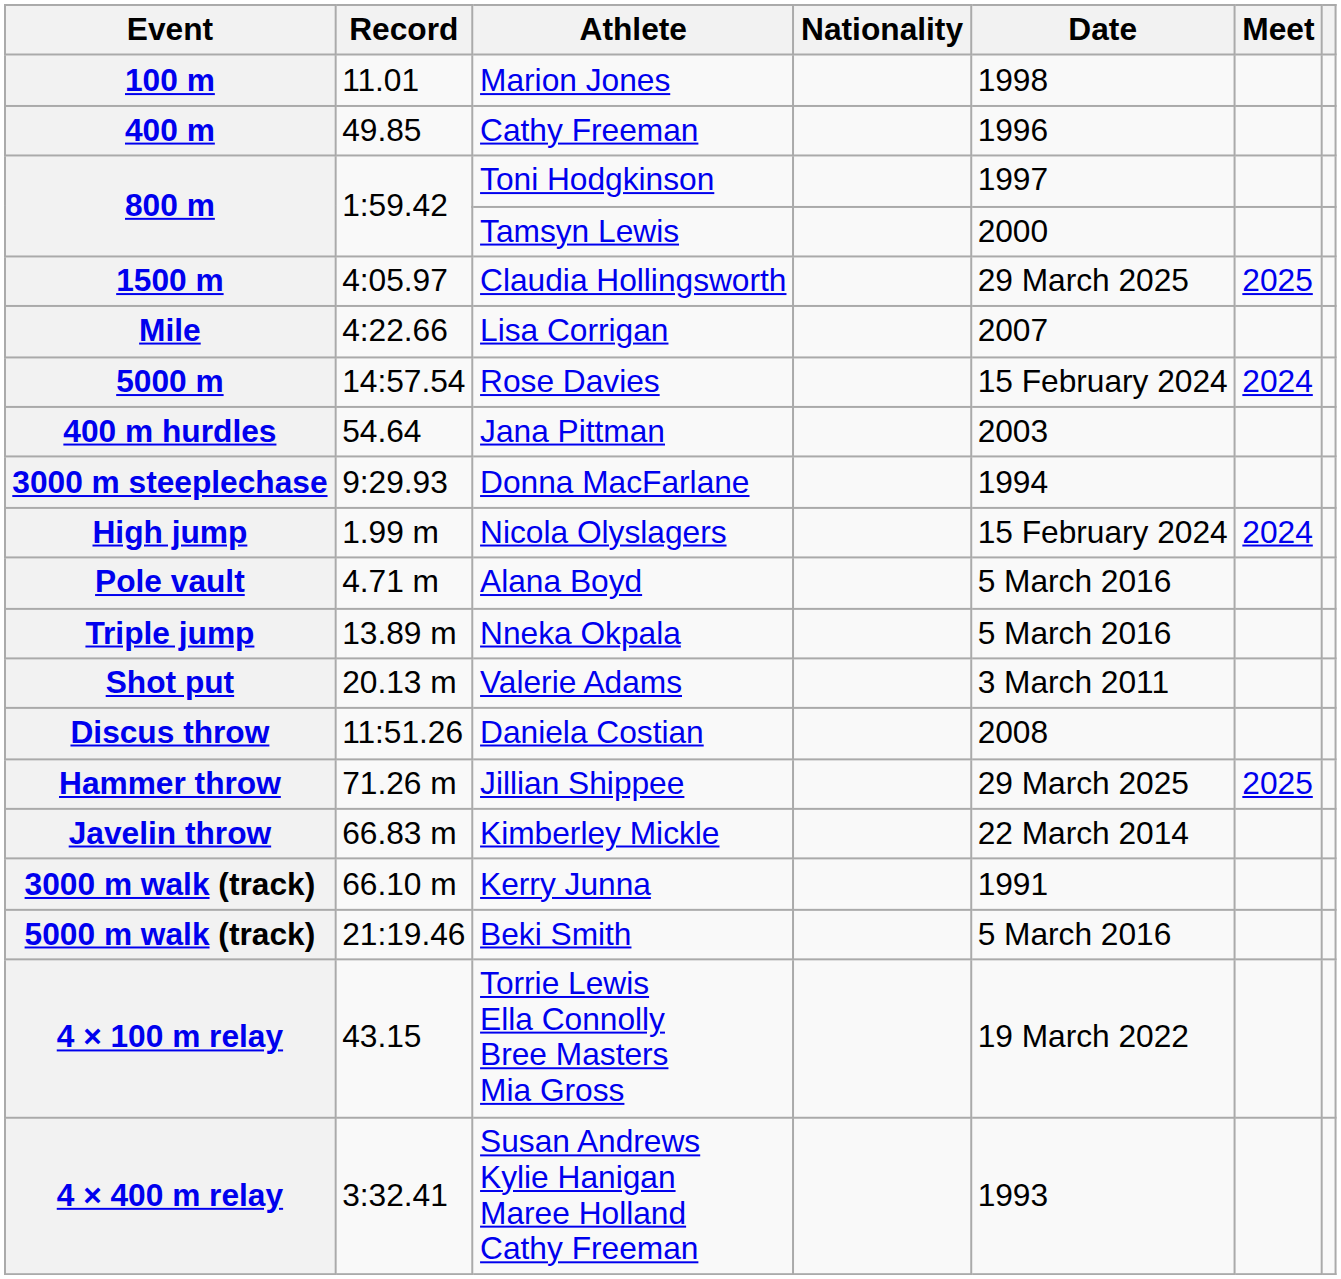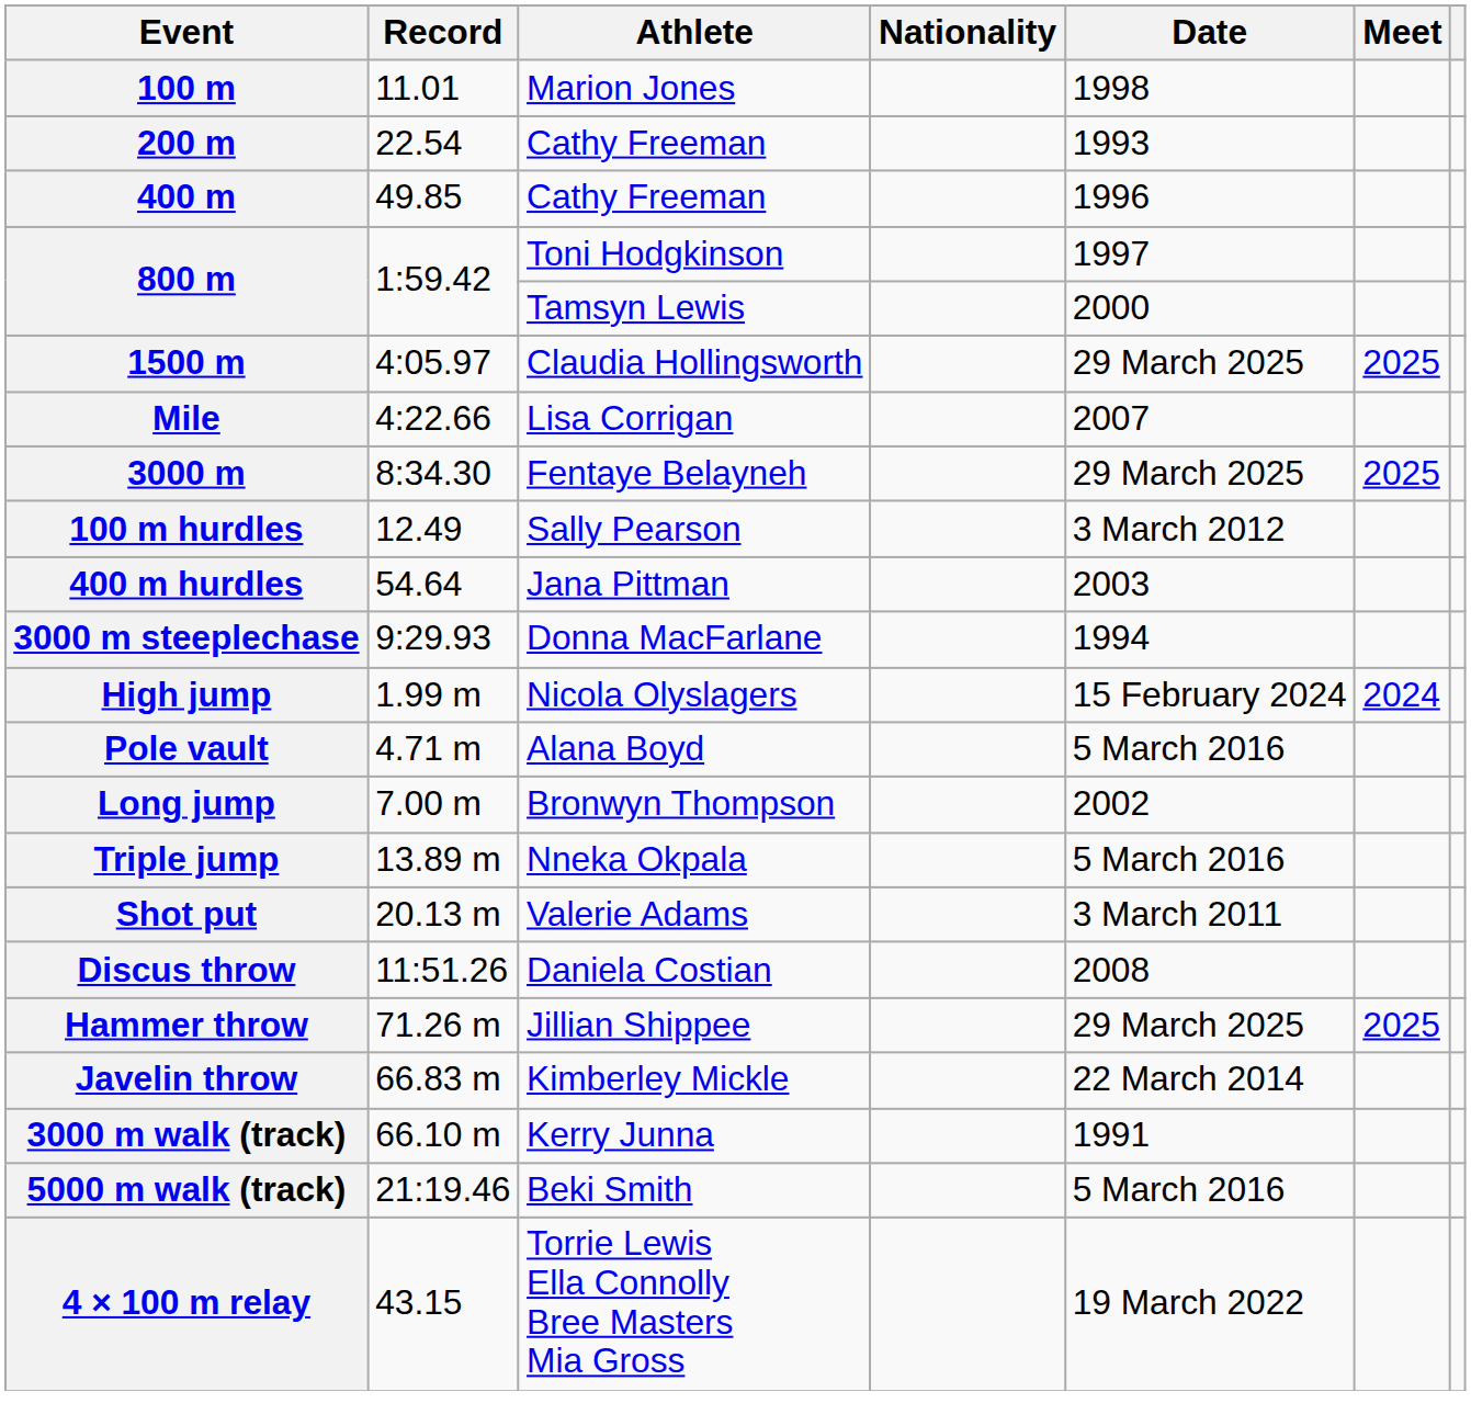+ row: 200 m | 22.54 | Cathy Freeman | 1993
+ row: 3000 m | 8:34.30 | Fentaye Belayneh | 29 March 2025 | 2025
- row: 5000 m | 14:57.54 | Rose Davies | 15 February 2024 | 2024
+ row: 100 m hurdles | 12.49 | Sally Pearson | 3 March 2012
+ row: Long jump | 7.00 m | Bronwyn Thompson | 2002
- row: 4 × 400 m relay | 3:32.41 | Susan Andrews Kylie Hanigan Maree Holland Cathy Freeman | 1993
